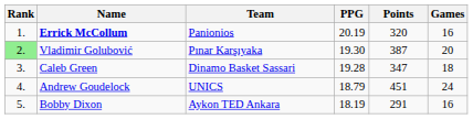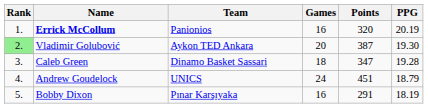columns swapped: Games <-> PPG
Vladimir Golubović | Team: Pınar Karşıyaka -> Aykon TED Ankara
Bobby Dixon | Team: Aykon TED Ankara -> Pınar Karşıyaka
